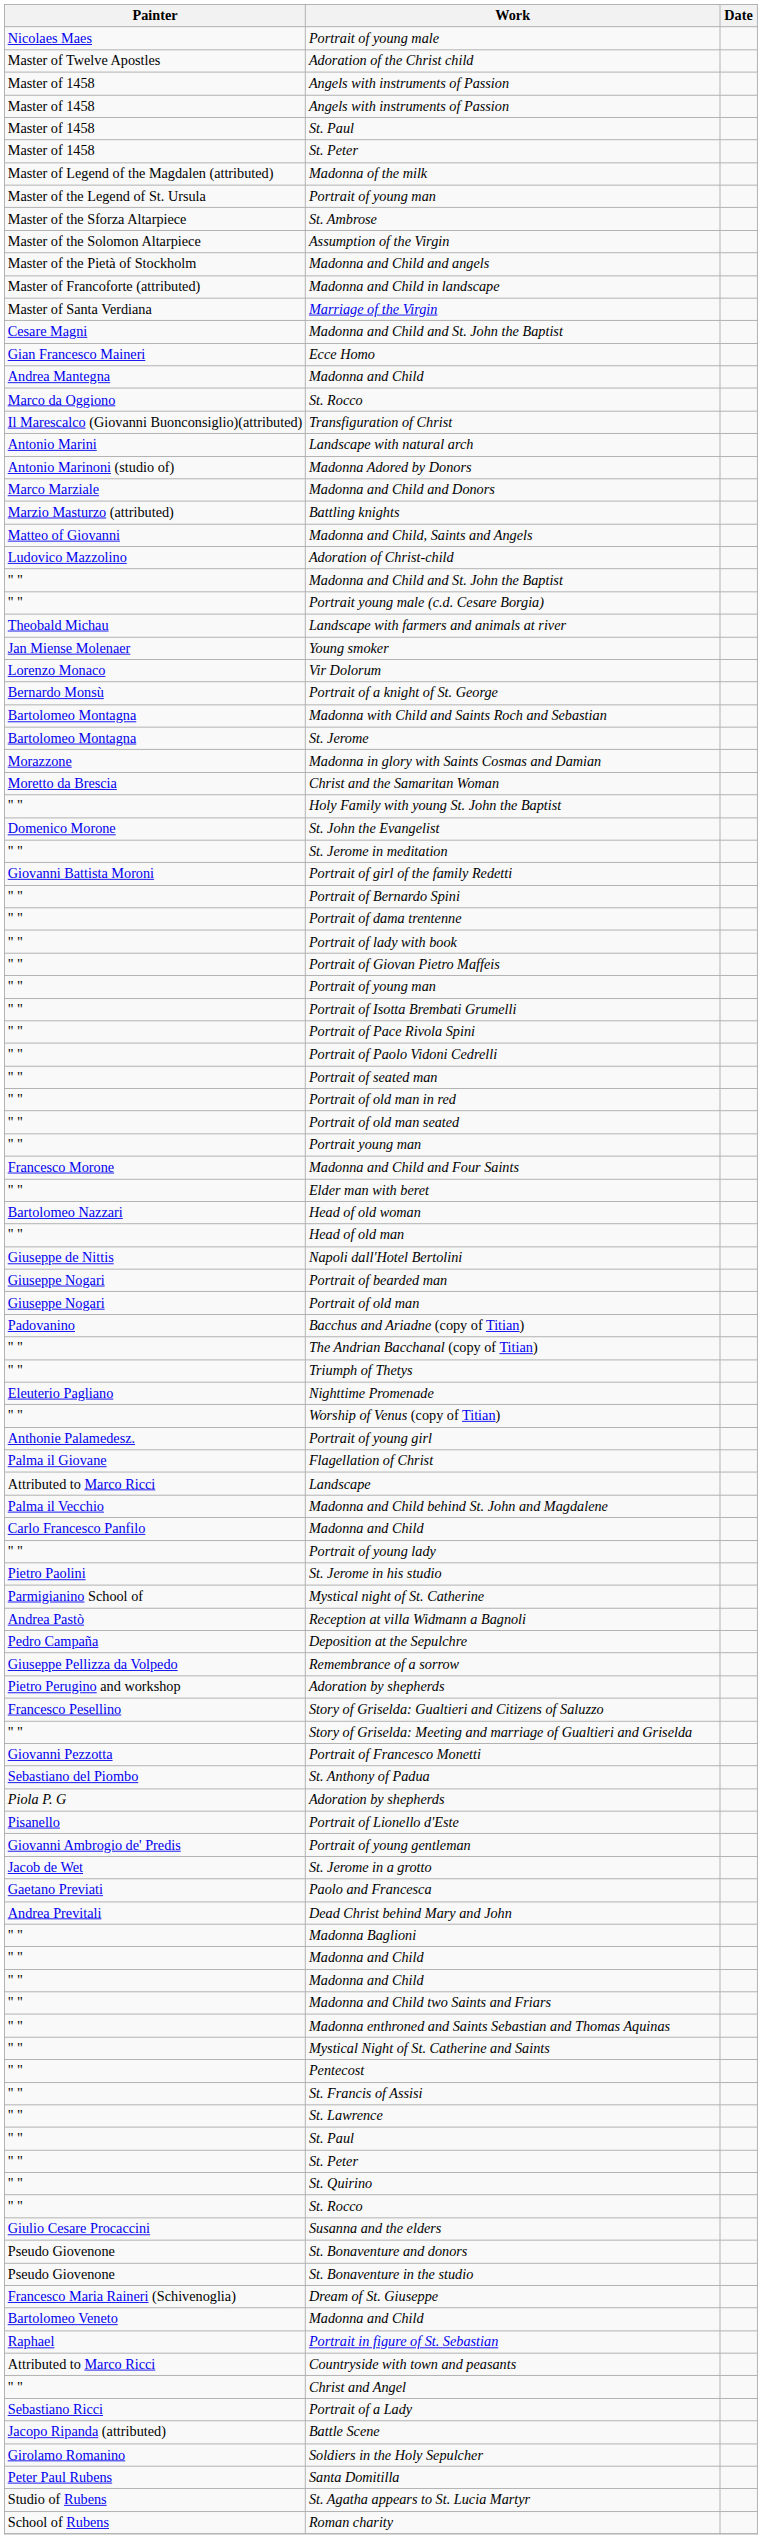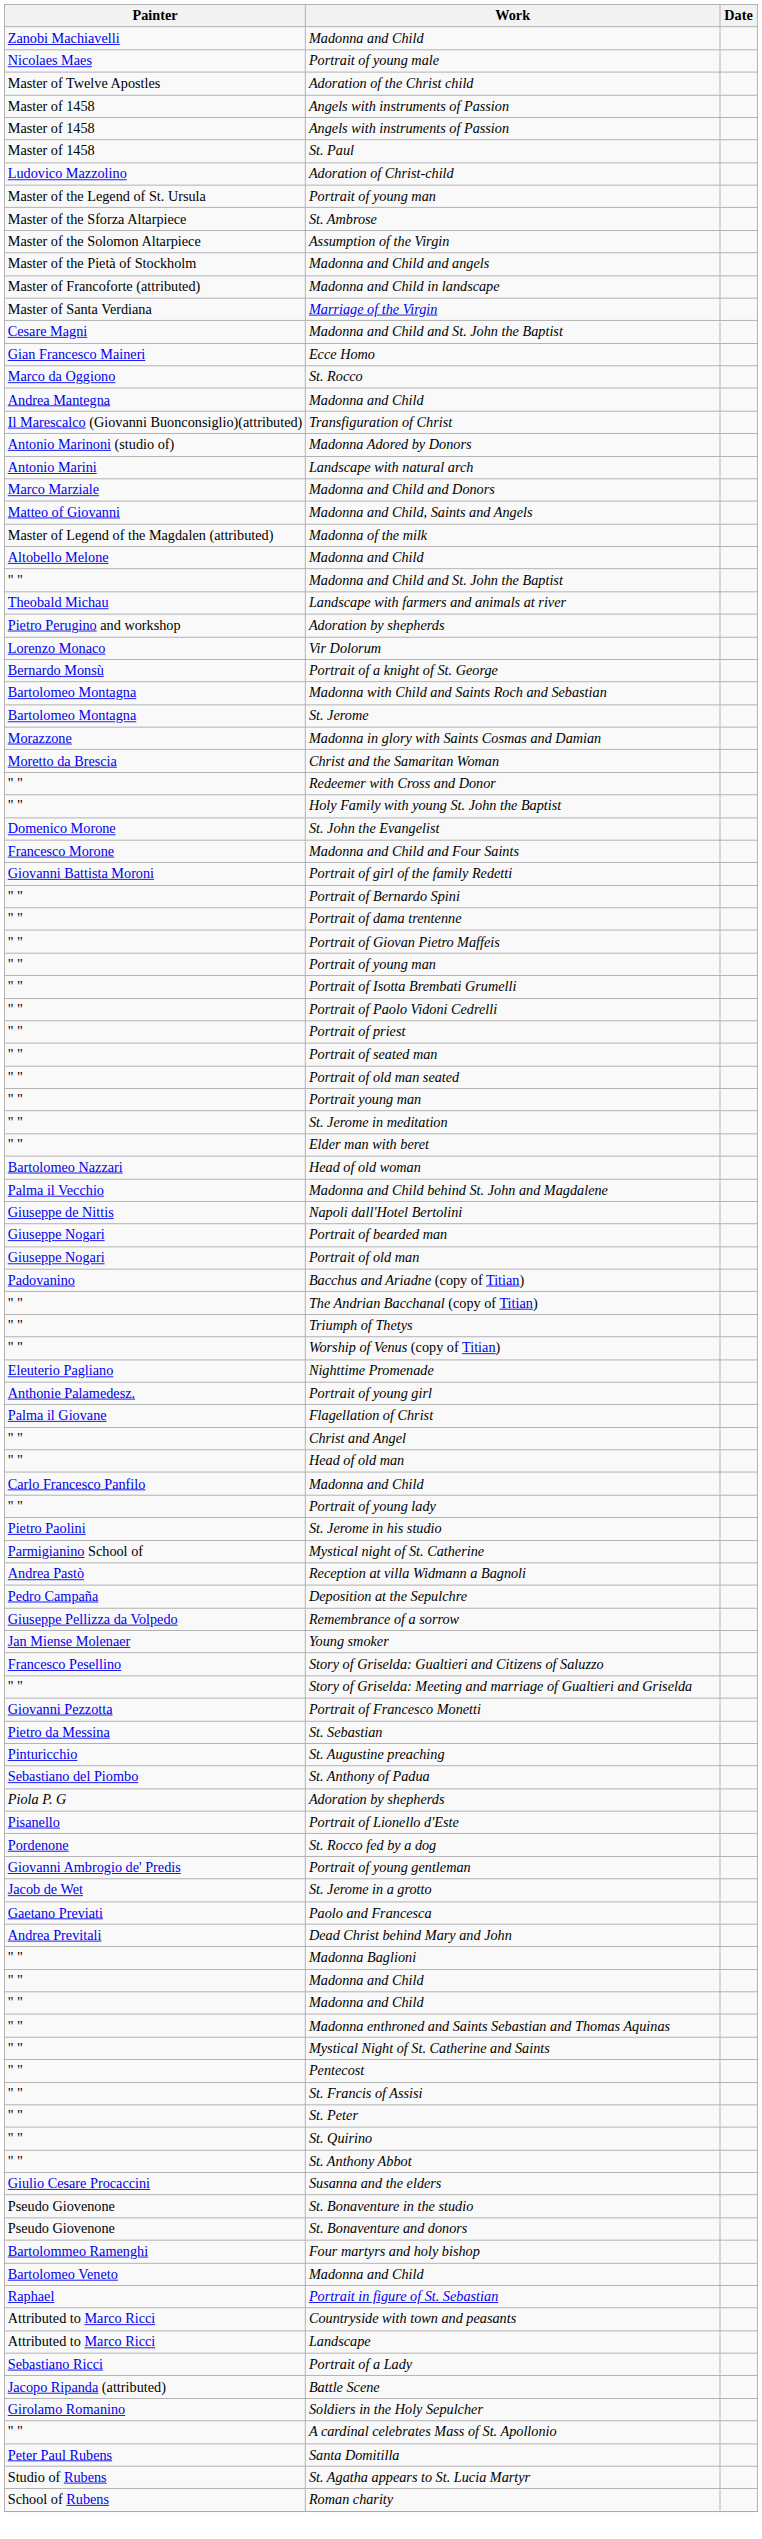+ row: Zanobi Machiavelli | Madonna and Child
- row: Master of 1458 | St. Peter
rows swapped: Madonna of the milk <-> Adoration of Christ-child
rows swapped: Andrea Mantegna / Madonna and Child <-> Marco da Oggiono / St. Rocco
rows swapped: Landscape with natural arch <-> Madonna Adored by Donors
- row: Marzio Masturzo (attributed) | Battling knights
+ row: Altobello Melone | Madonna and Child
- row: " " | Portrait young male (c.d. Cesare Borgia)
rows swapped: Young smoker <-> Pietro Perugino and workshop / Adoration by shepherds
+ row: " " | Redeemer with Cross and Donor
rows swapped: Madonna and Child and Four Saints <-> St. Jerome in meditation
- row: " " | Portrait of lady with book
- row: " " | Portrait of Pace Rivola Spini
+ row: " " | Portrait of priest
- row: " " | Portrait of old man in red
rows swapped: Head of old man <-> Madonna and Child behind St. John and Magdalene
rows swapped: Worship of Venus (copy of Titian) <-> Nighttime Promenade
rows swapped: Christ and Angel <-> Landscape
+ row: Pietro da Messina | St. Sebastian
+ row: Pinturicchio | St. Augustine preaching
+ row: Pordenone | St. Rocco fed by a dog
- row: " " | Madonna and Child two Saints and Friars
- row: " " | St. Lawrence
- row: " " | St. Paul
- row: " " | St. Rocco
+ row: " " | St. Anthony Abbot
rows swapped: St. Bonaventure and donors <-> St. Bonaventure in the studio
- row: Francesco Maria Raineri (Schivenoglia) | Dream of St. Giuseppe
+ row: Bartolommeo Ramenghi | Four martyrs and holy bishop
+ row: " " | A cardinal celebrates Mass of St. Apollonio
